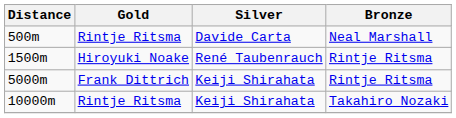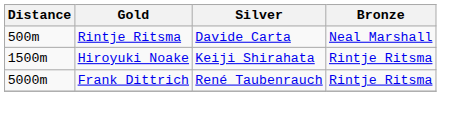1500m | Silver: René Taubenrauch -> Keiji Shirahata
5000m | Silver: Keiji Shirahata -> René Taubenrauch
- row: 10000m | Rintje Ritsma | Keiji Shirahata | Takahiro Nozaki
